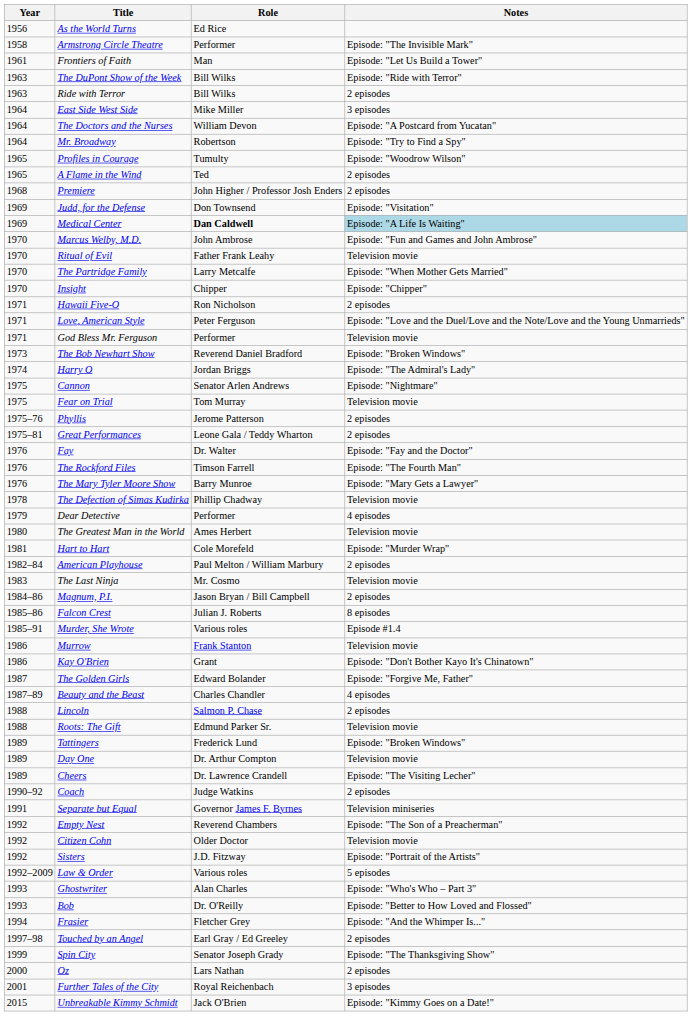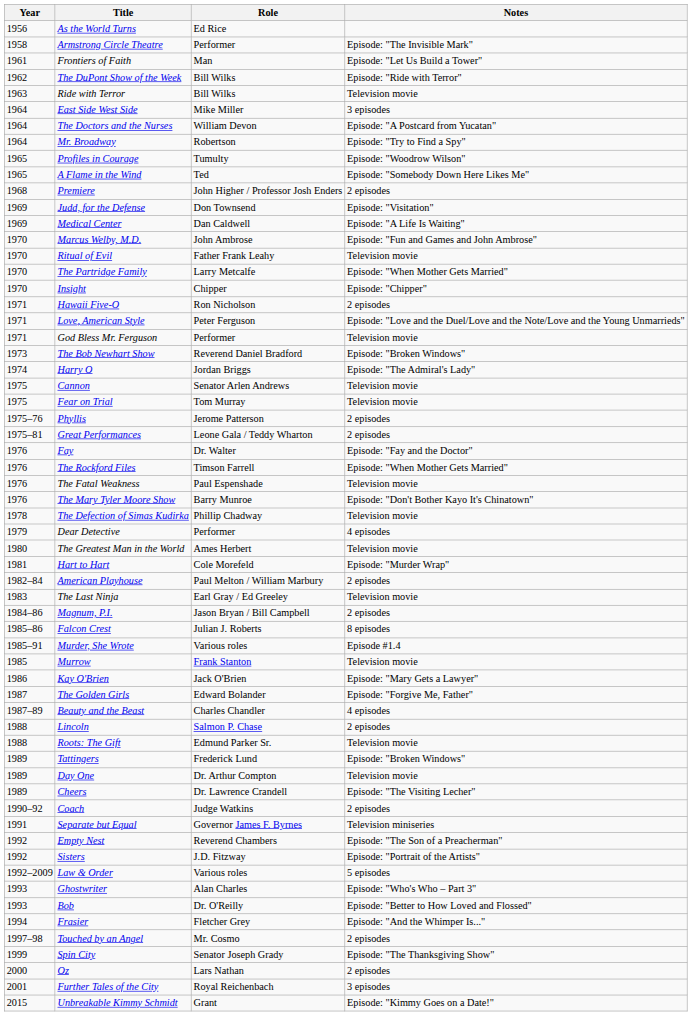The DuPont Show of the Week | Year: 1963 -> 1962
Ride with Terror | Notes: 2 episodes -> Television movie
A Flame in the Wind | Notes: 2 episodes -> Episode: "Somebody Down Here Likes Me"
Medical Center | Role: bold -> normal
Medical Center | Notes: lightblue background -> no background
Cannon | Notes: Episode: "Nightmare" -> Television movie
The Rockford Files | Notes: Episode: "The Fourth Man" -> Episode: "When Mother Gets Married"
+ row: 1976 | The Fatal Weakness | Paul Espenshade | Television movie
The Mary Tyler Moore Show | Notes: Episode: "Mary Gets a Lawyer" -> Episode: "Don't Bother Kayo It's Chinatown"
The Last Ninja | Role: Mr. Cosmo -> Earl Gray / Ed Greeley
Murrow | Year: 1986 -> 1985
Kay O'Brien | Role: Grant -> Jack O'Brien
Kay O'Brien | Notes: Episode: "Don't Bother Kayo It's Chinatown" -> Episode: "Mary Gets a Lawyer"
- row: 1992 | Citizen Cohn | Older Doctor | Television movie
Touched by an Angel | Role: Earl Gray / Ed Greeley -> Mr. Cosmo
Unbreakable Kimmy Schmidt | Role: Jack O'Brien -> Grant
